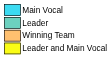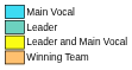rows swapped: Leader and Main Vocal <-> Winning Team
